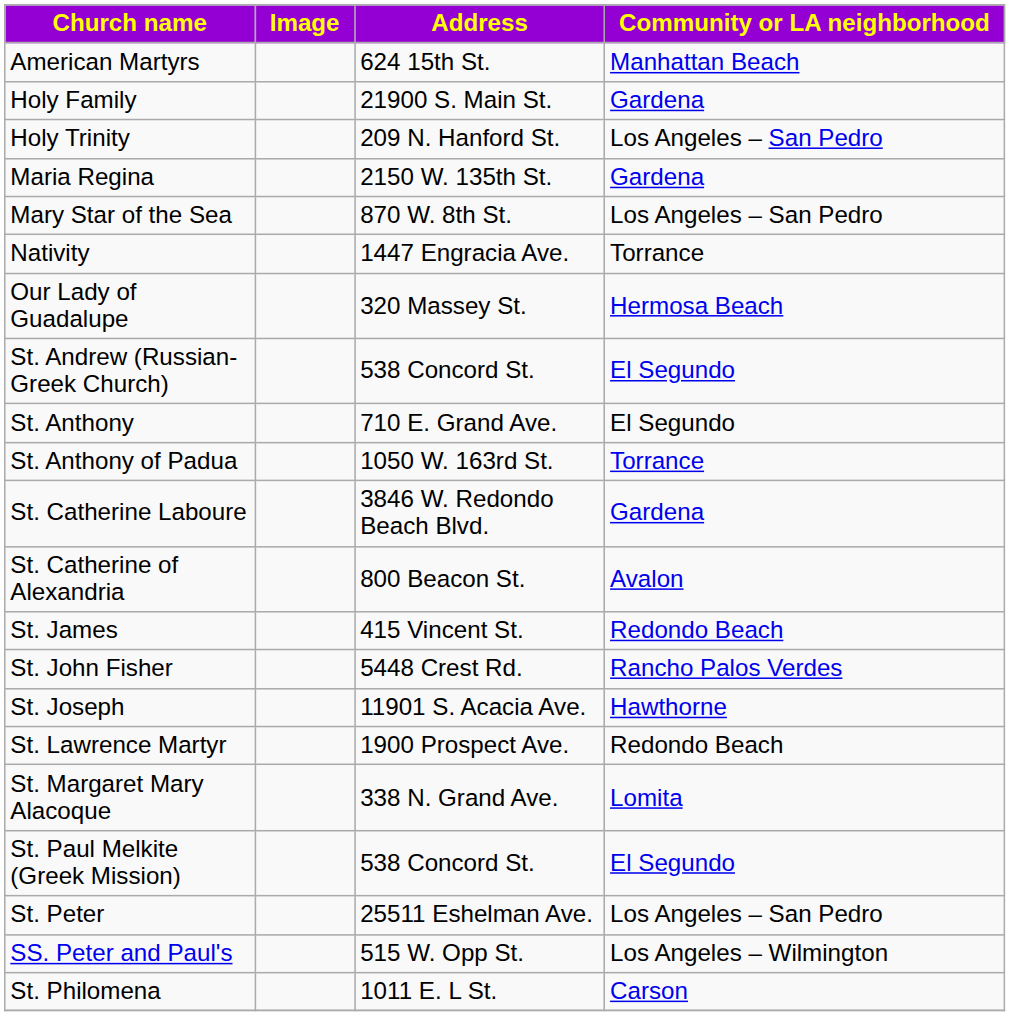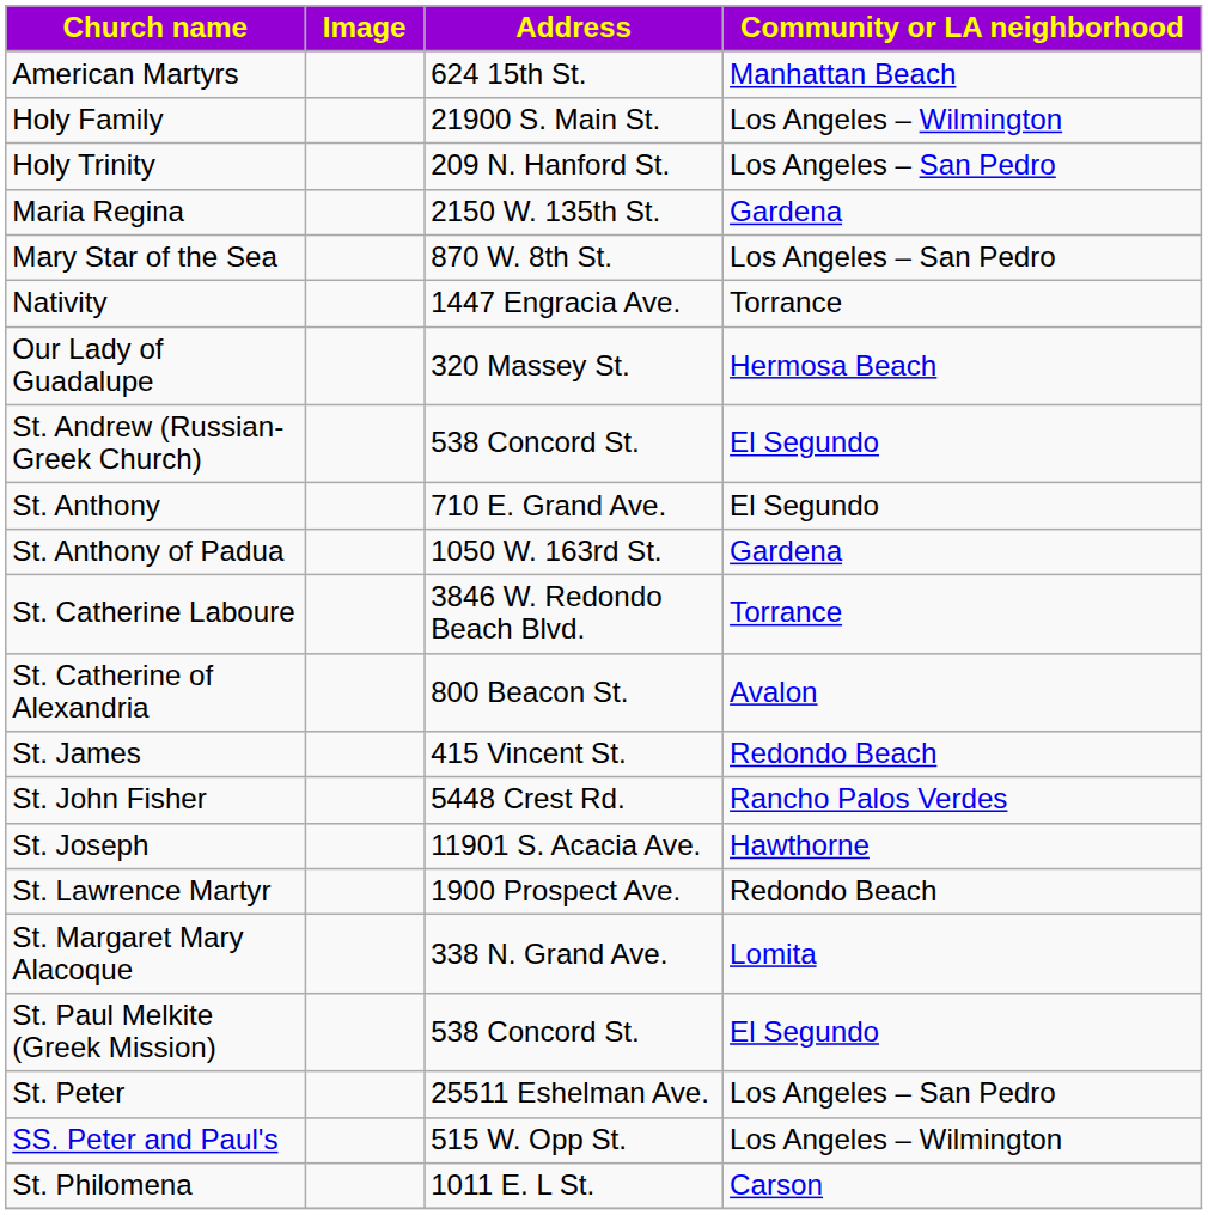Holy Family | Community or LA neighborhood: Gardena -> Los Angeles – Wilmington
St. Anthony of Padua | Community or LA neighborhood: Torrance -> Gardena
St. Catherine Laboure | Community or LA neighborhood: Gardena -> Torrance
